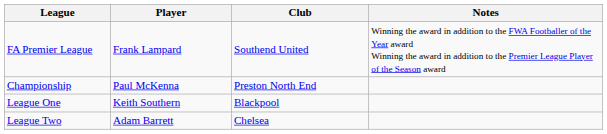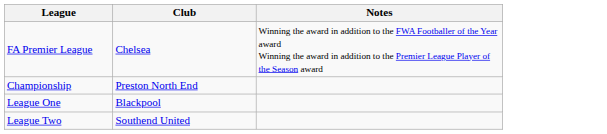- column: Player | Frank Lampard | Paul McKenna | Keith Southern | Adam Barrett
FA Premier League | Club: Southend United -> Chelsea
League Two | Club: Chelsea -> Southend United
